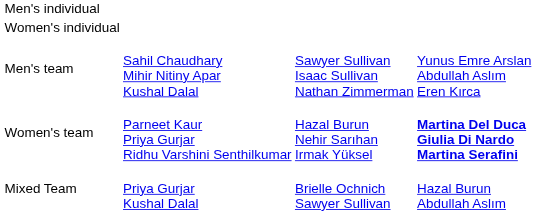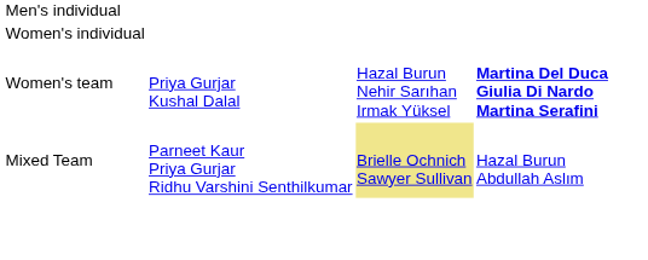- row: Men's team | Sahil Chaudhary Mihir Nitiny Apar Kushal Dalal | Sawyer Sullivan Isaac Sullivan Nathan Zimmerman | Yunus Emre Arslan Abdullah Aslım Eren Kırca
Women's team | column 2: Parneet Kaur Priya Gurjar Ridhu Varshini Senthilkumar -> Priya Gurjar Kushal Dalal
Mixed Team | column 2: Priya Gurjar Kushal Dalal -> Parneet Kaur Priya Gurjar Ridhu Varshini Senthilkumar
Mixed Team | column 3: no background -> khaki background
